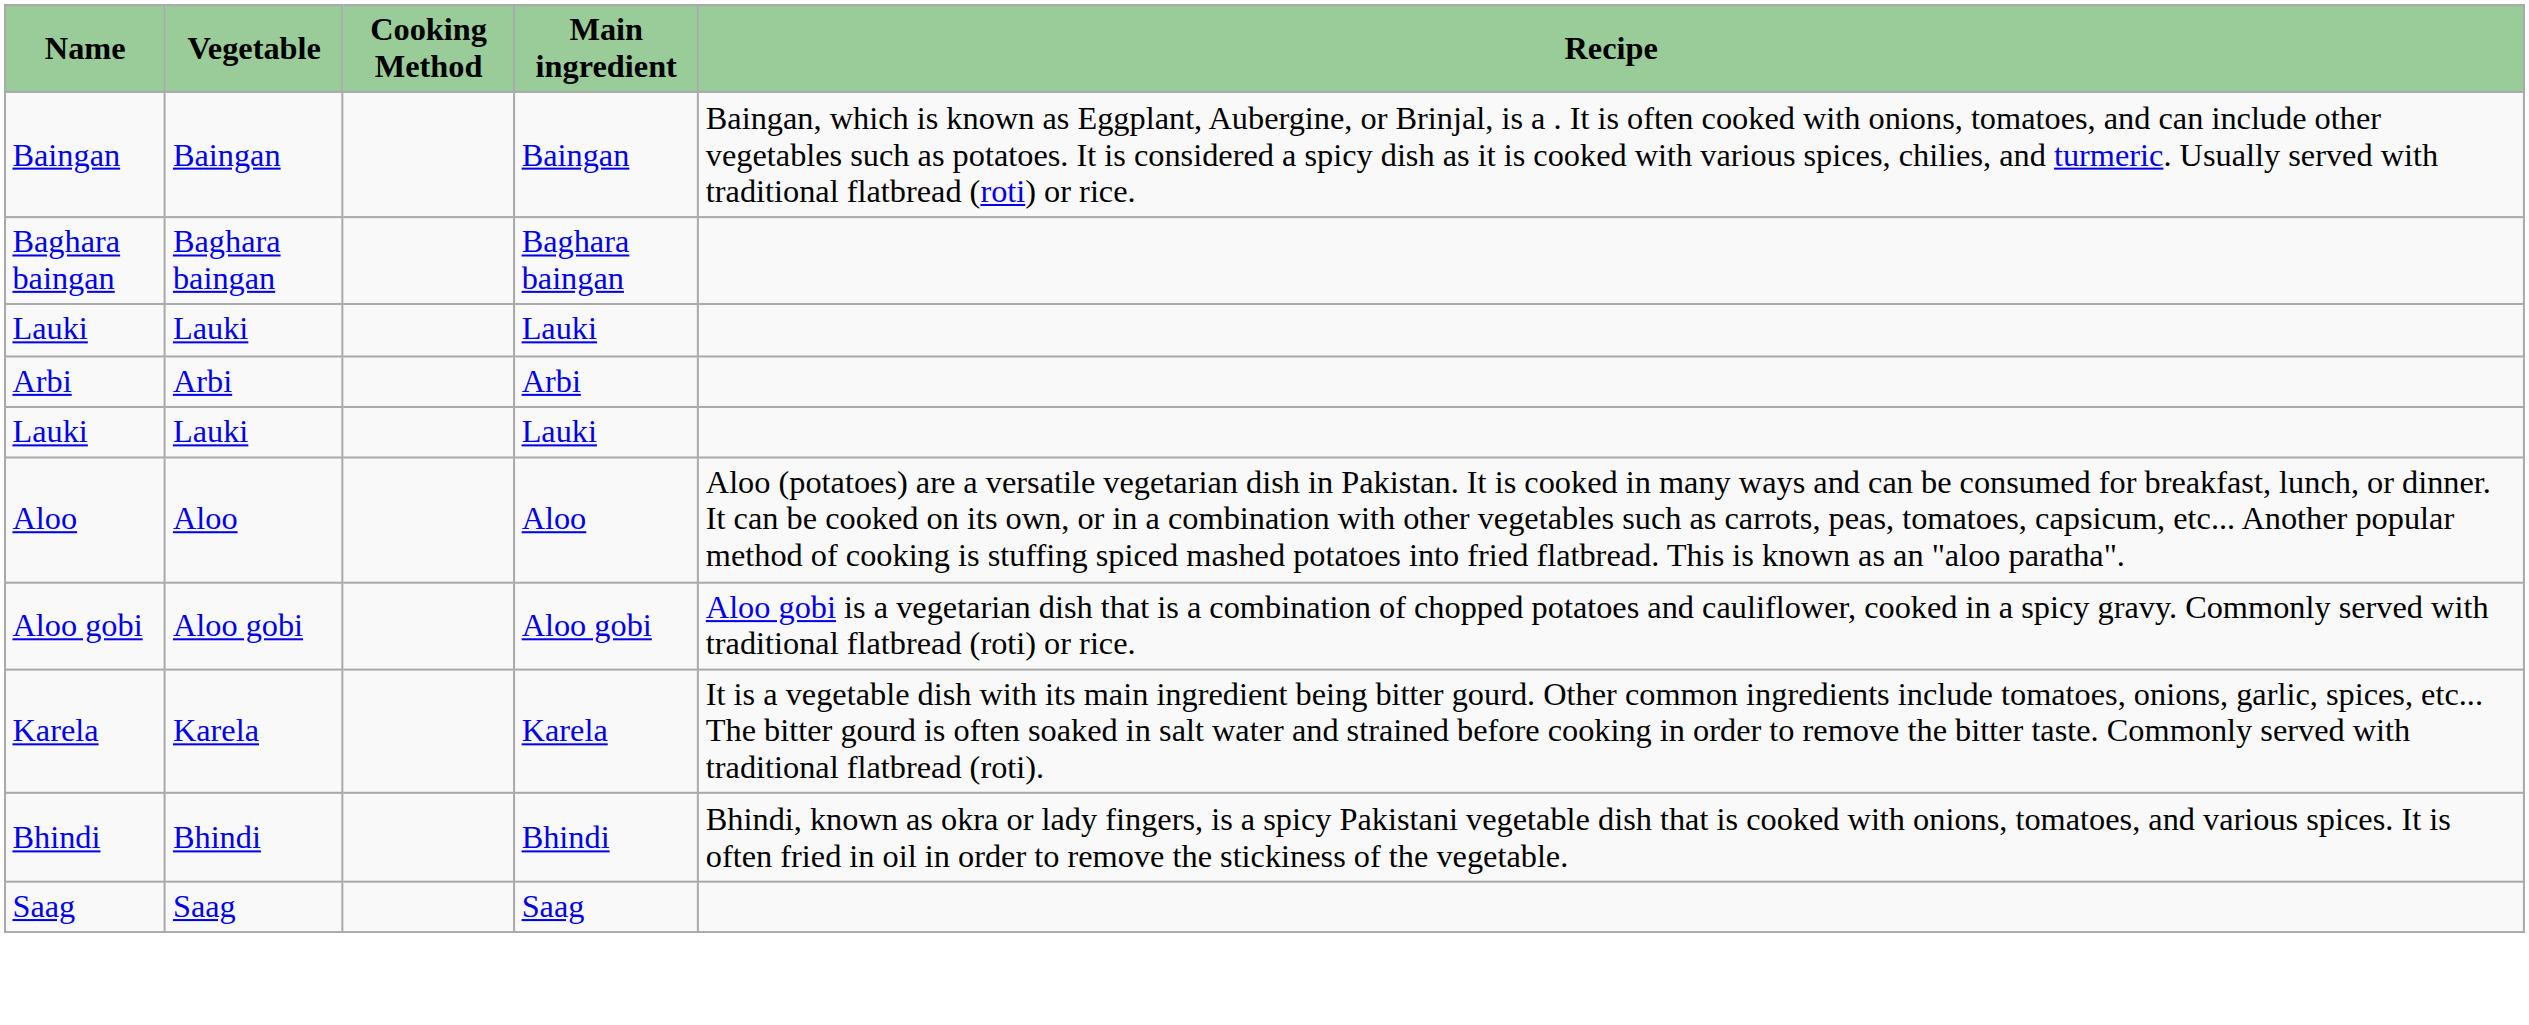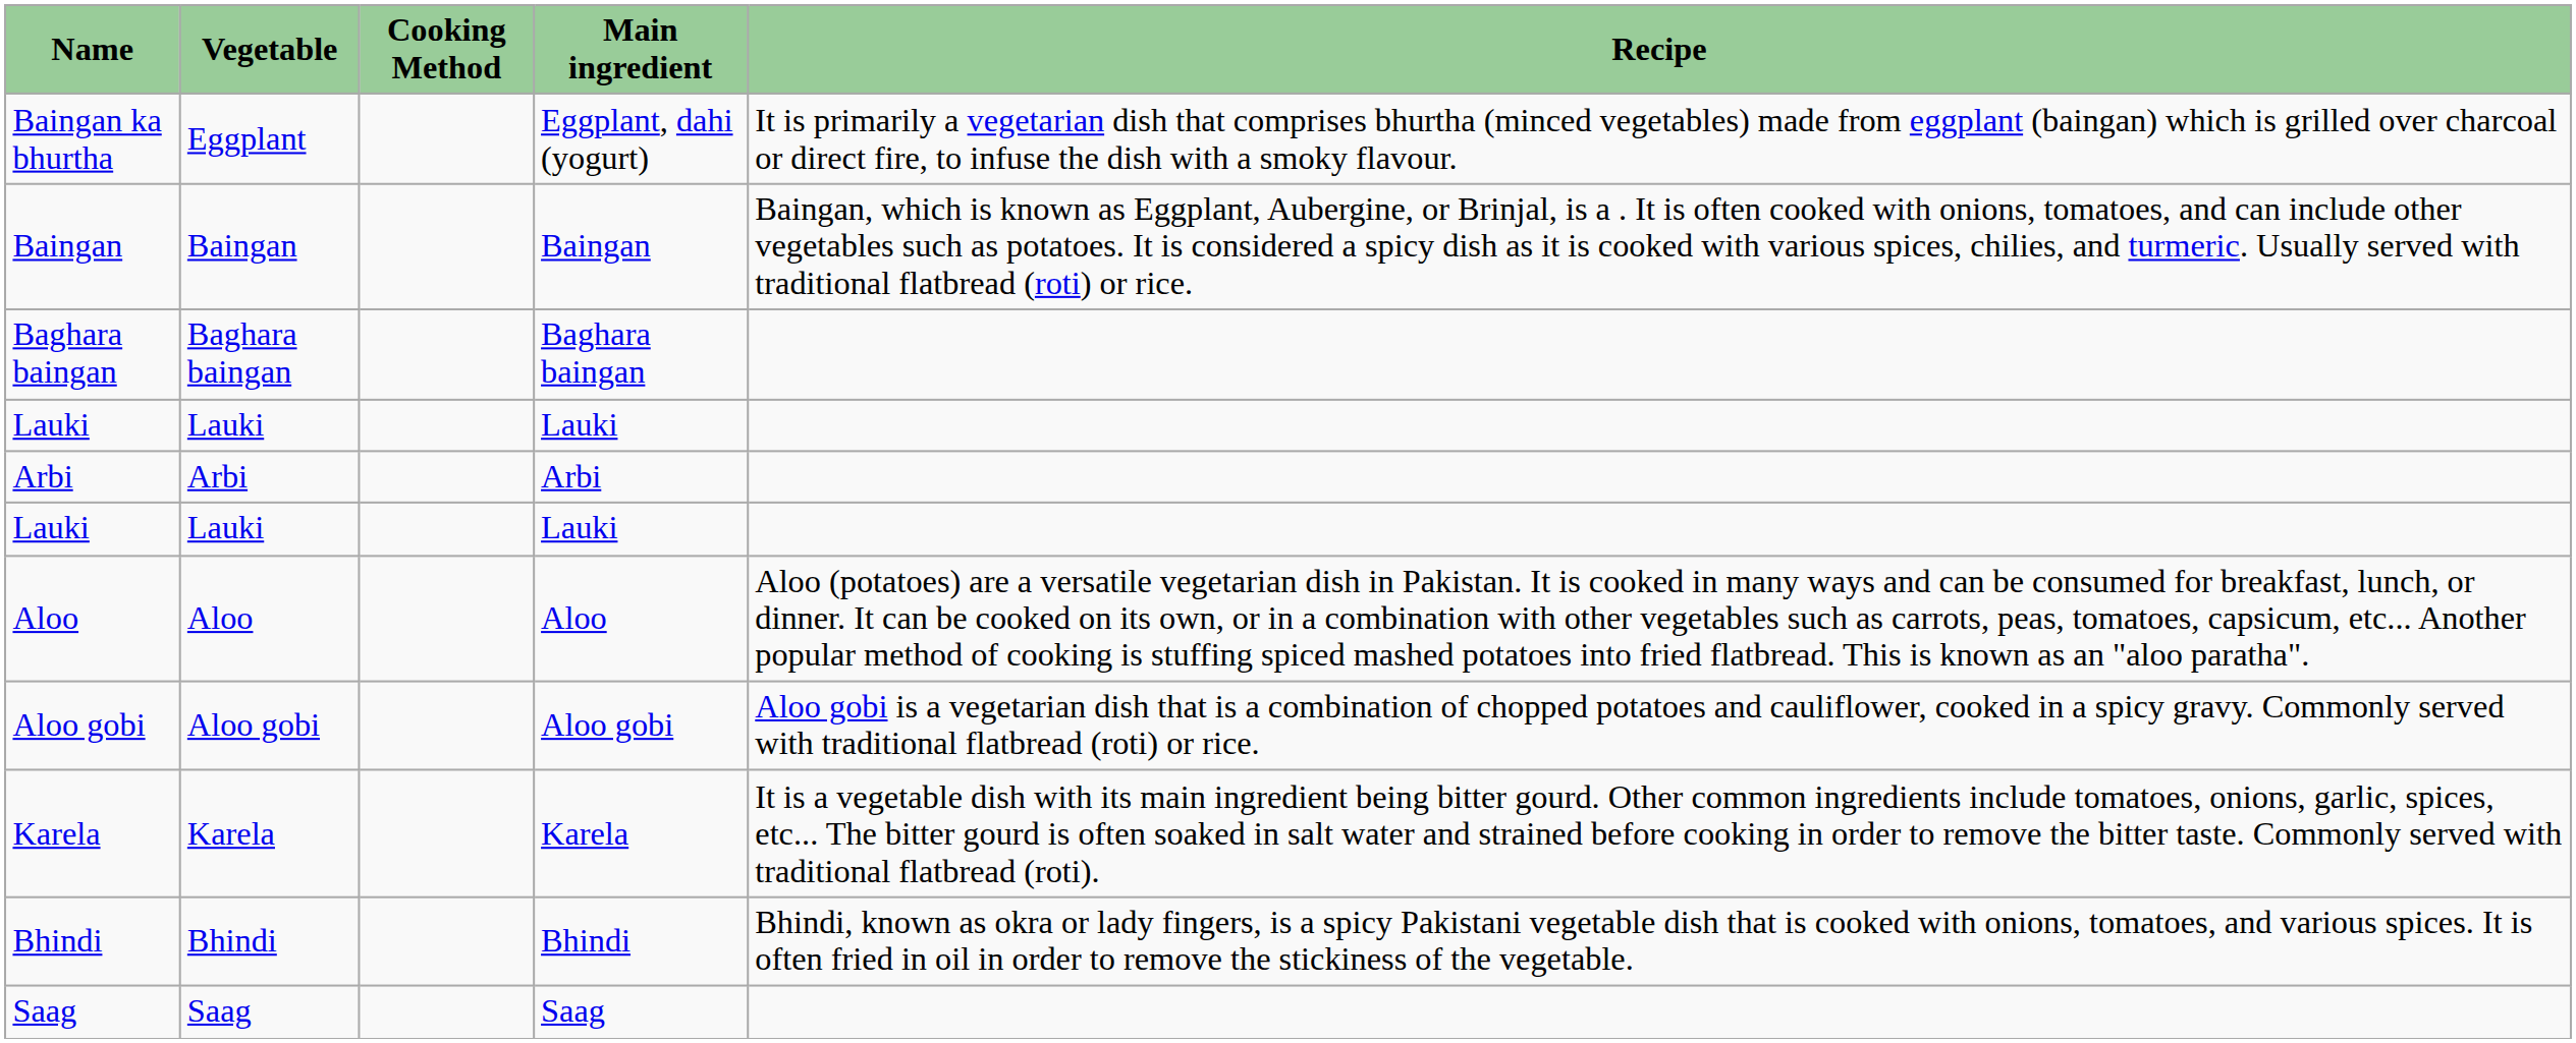+ row: Baingan ka bhurtha | Eggplant | Eggplant, dahi (yogurt) | It is primarily a vegetarian dish that comprises bhurtha (minced vegetables) made from eggplant (baingan) which is grilled over charcoal or direct fire, to infuse the dish with a smoky flavour.
